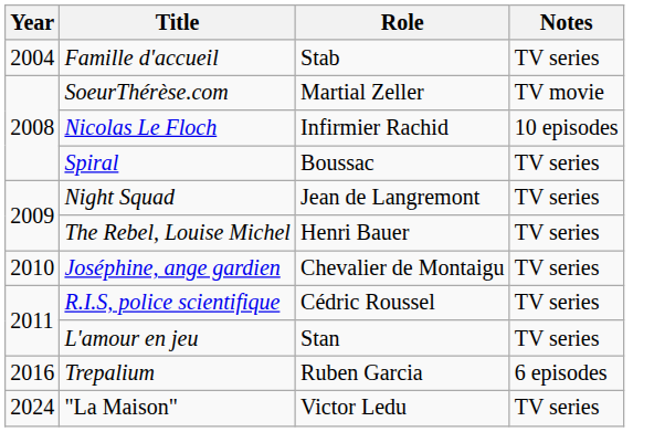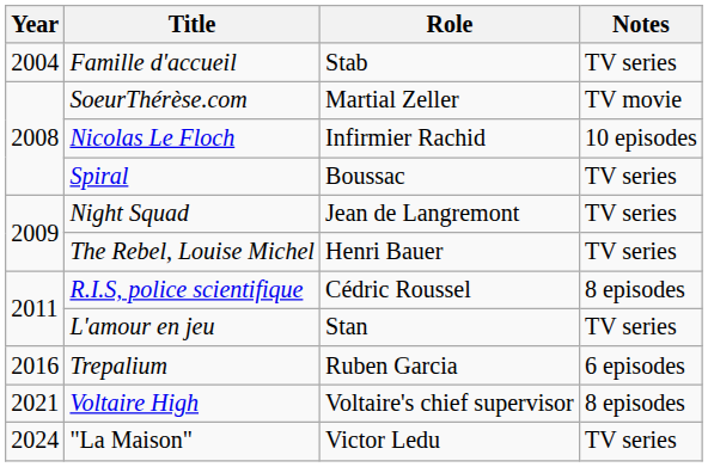- row: 2010 | Joséphine, ange gardien | Chevalier de Montaigu | TV series
R.I.S, police scientifique | Notes: TV series -> 8 episodes
+ row: 2021 | Voltaire High | Voltaire's chief supervisor | 8 episodes
